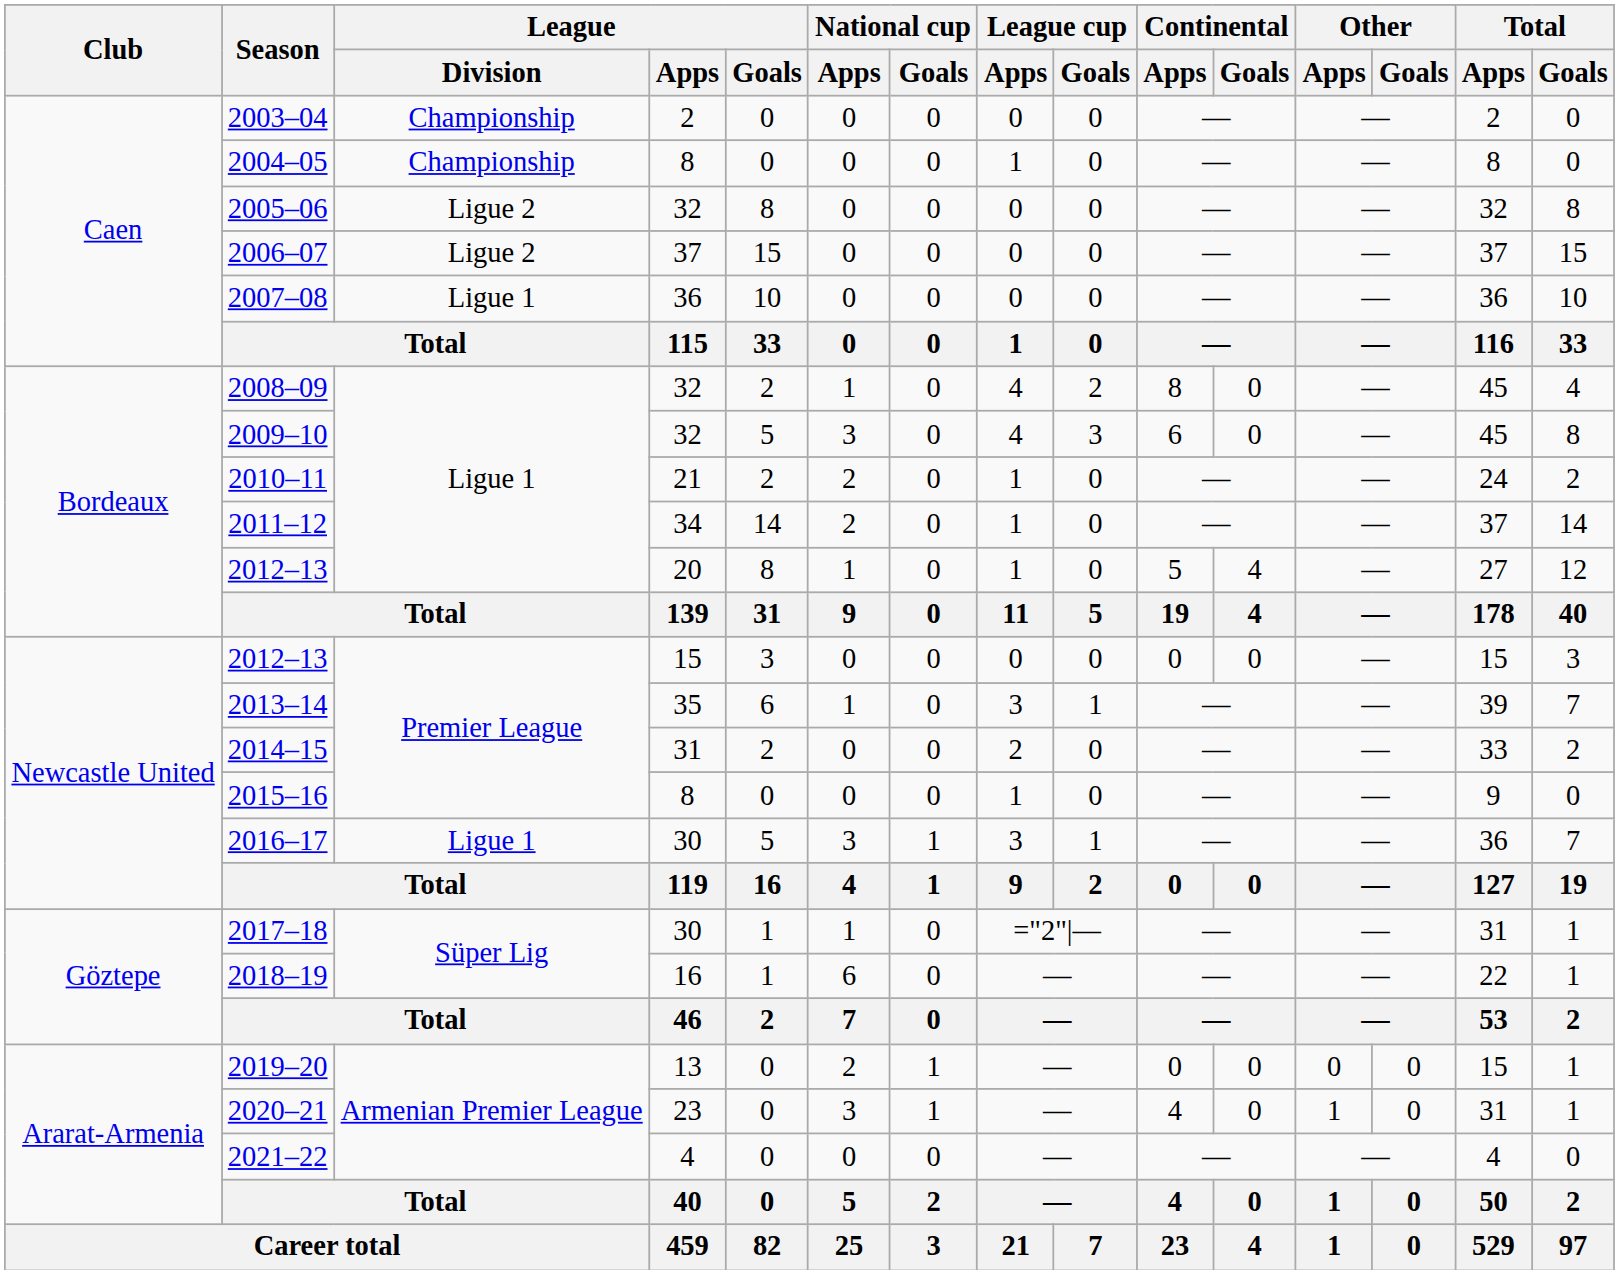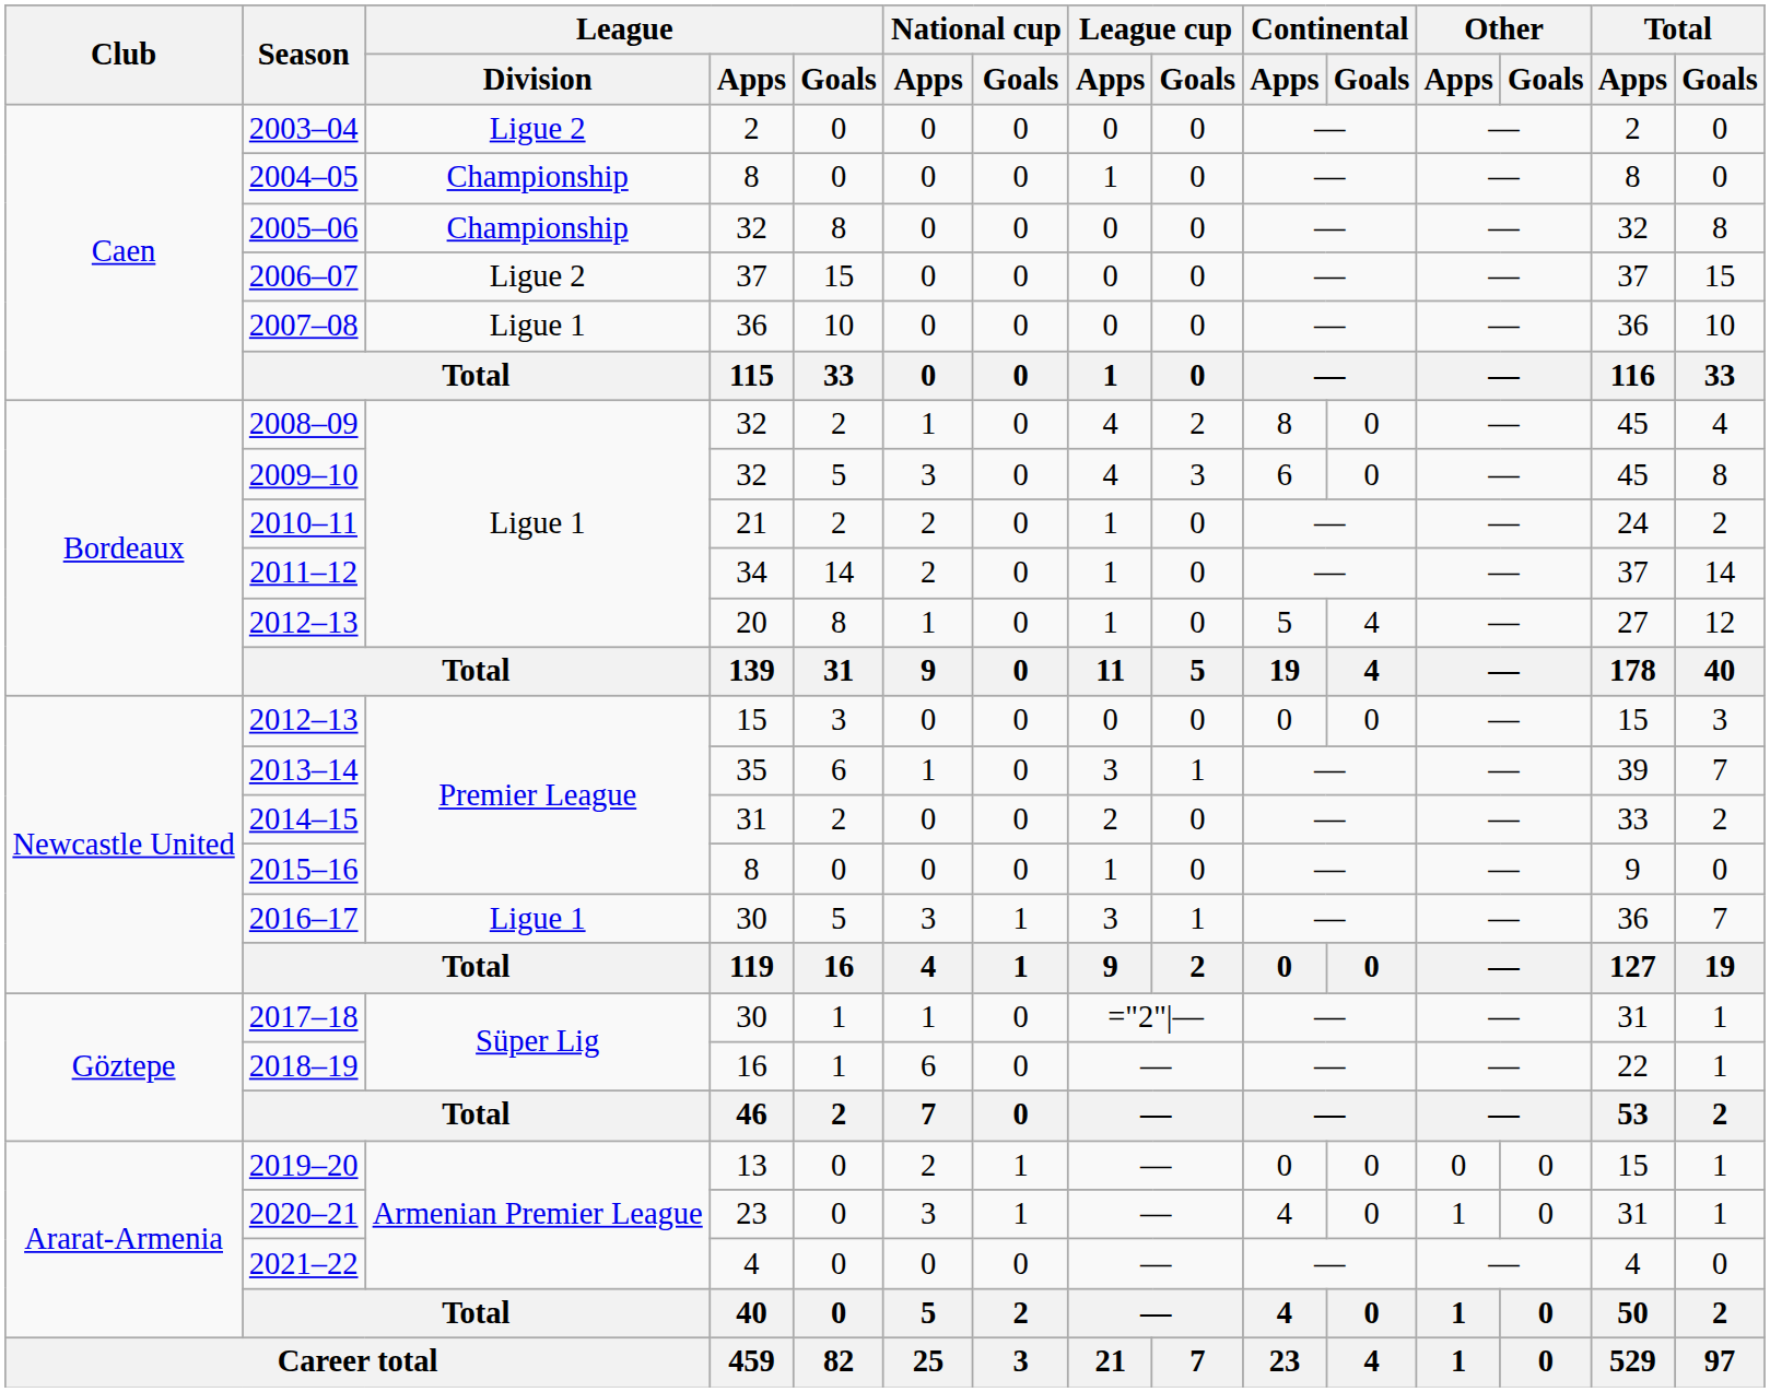2003–04 | League / Division: Championship -> Ligue 2
2005–06 | League / Division: Ligue 2 -> Championship
